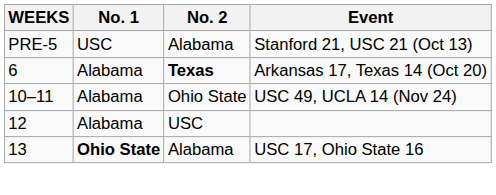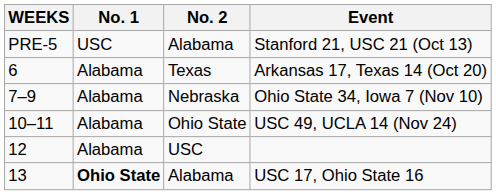Arkansas 17, Texas 14 (Oct 20) | No. 2: bold -> normal
+ row: 7–9 | Alabama | Nebraska | Ohio State 34, Iowa 7 (Nov 10)
